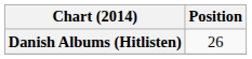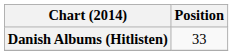Danish Albums (Hitlisten) | Position: 26 -> 33
